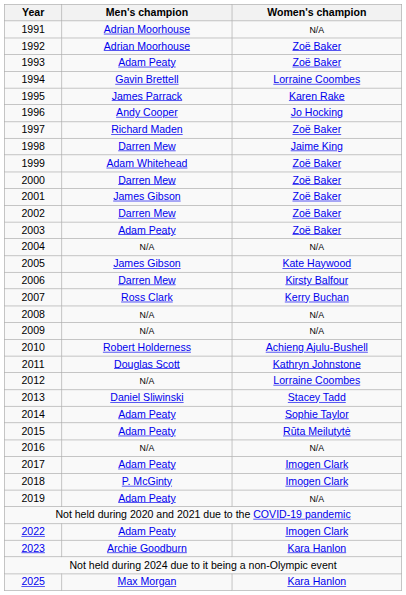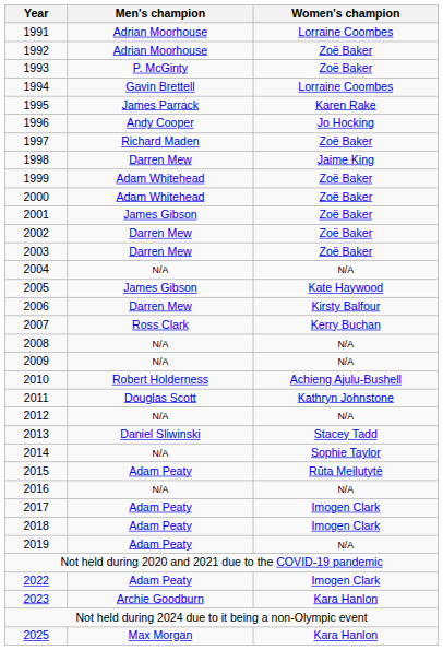1991 | Women's champion: N/A -> Lorraine Coombes
1993 | Men's champion: Adam Peaty -> P. McGinty
2000 | Men's champion: Darren Mew -> Adam Whitehead
2003 | Men's champion: Adam Peaty -> Darren Mew
2012 | Women's champion: Lorraine Coombes -> N/A
2014 | Men's champion: Adam Peaty -> N/A
2018 | Men's champion: P. McGinty -> Adam Peaty
